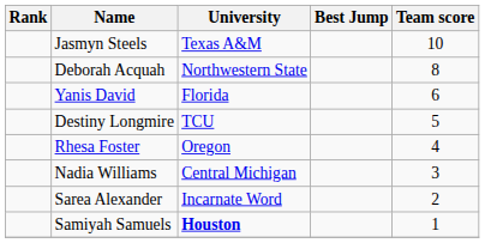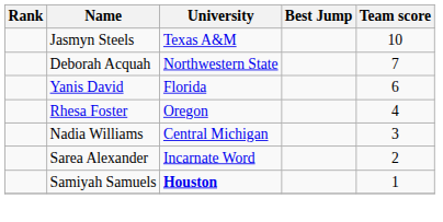Deborah Acquah | Team score: 8 -> 7
- row: Destiny Longmire | TCU | 5
